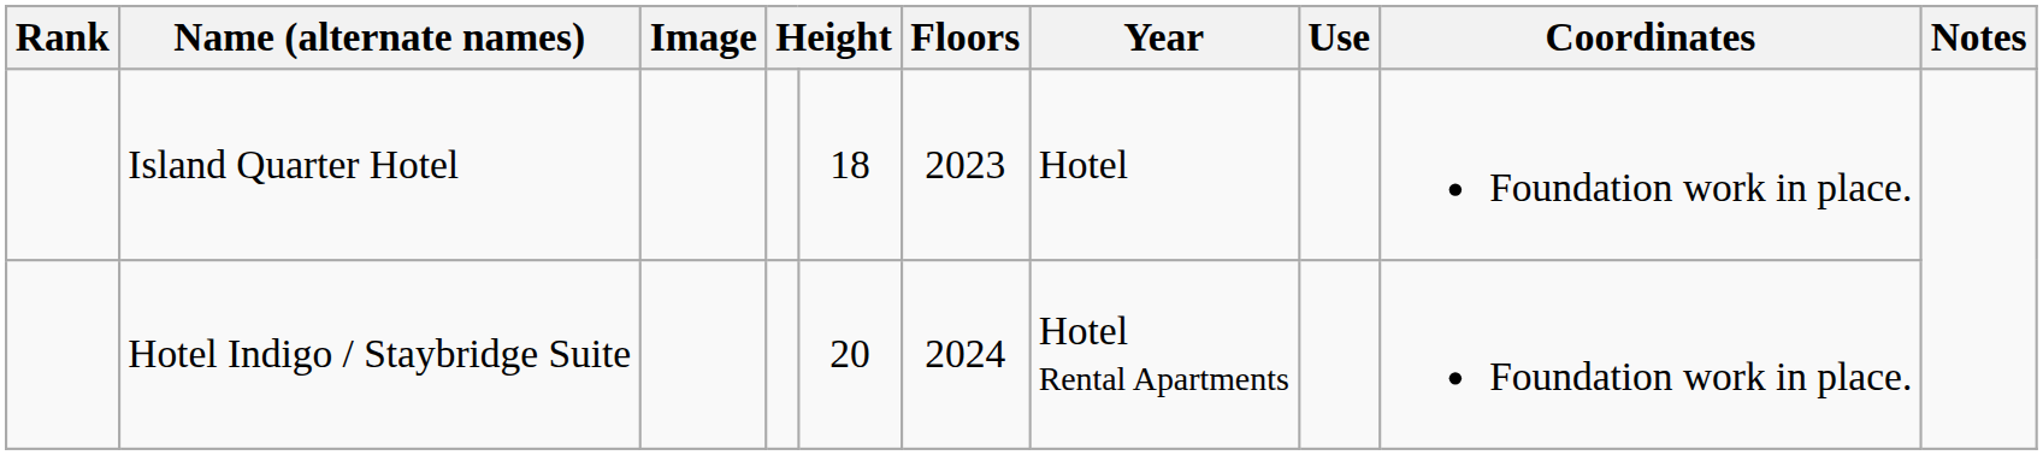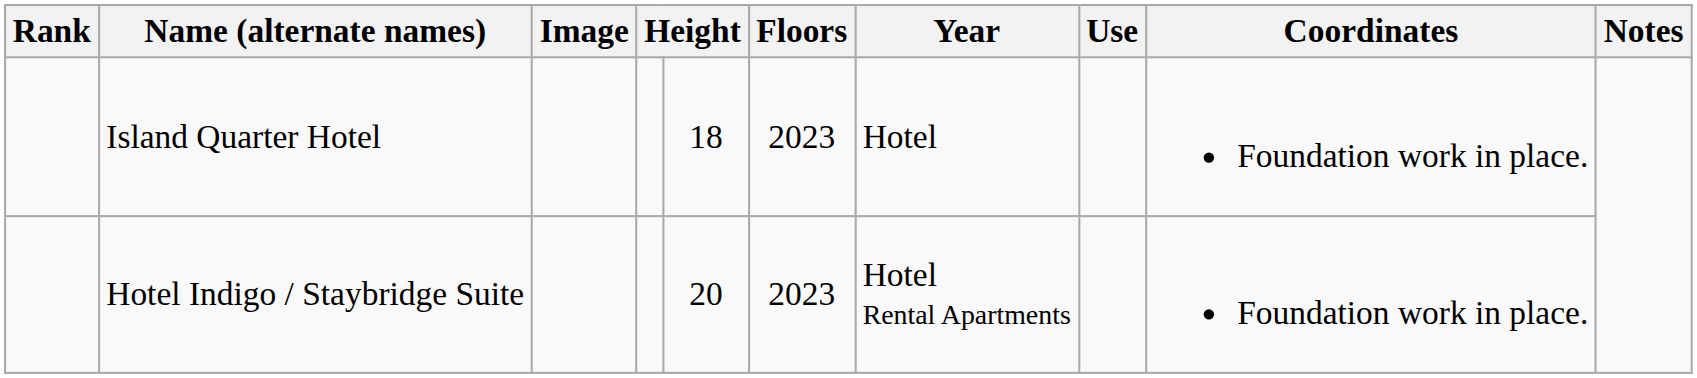Hotel Indigo / Staybridge Suite | Floors: 2024 -> 2023
